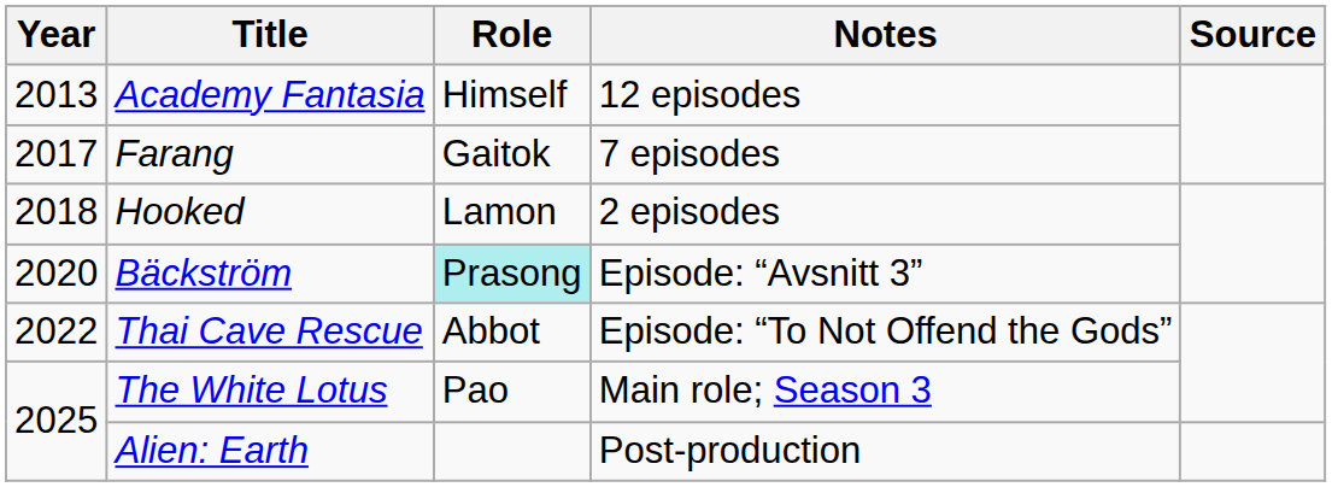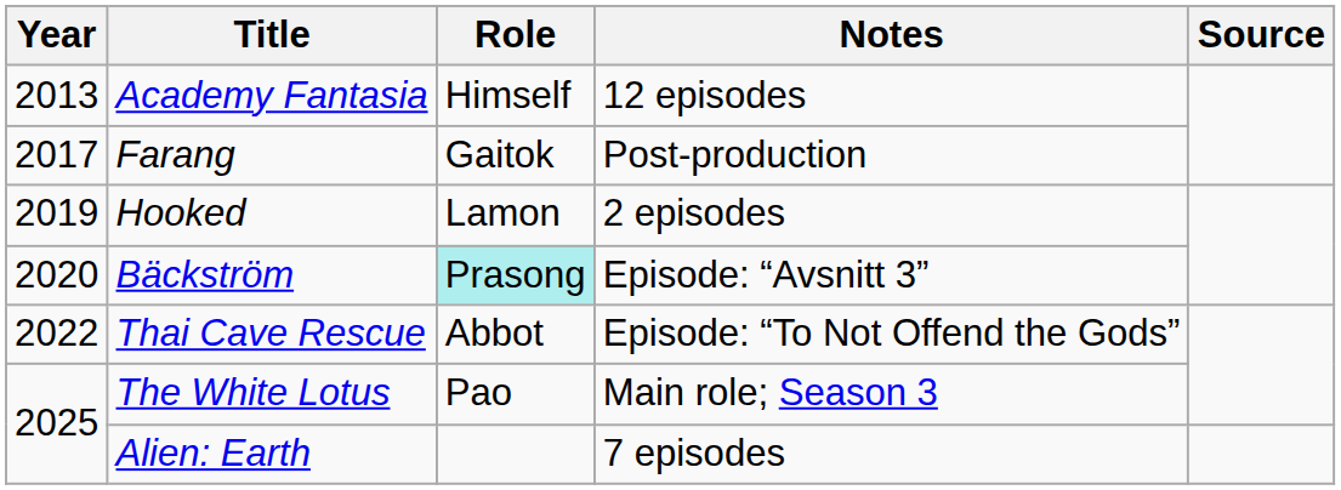Farang | Notes: 7 episodes -> Post-production
Hooked | Year: 2018 -> 2019
Alien: Earth | Notes: Post-production -> 7 episodes
